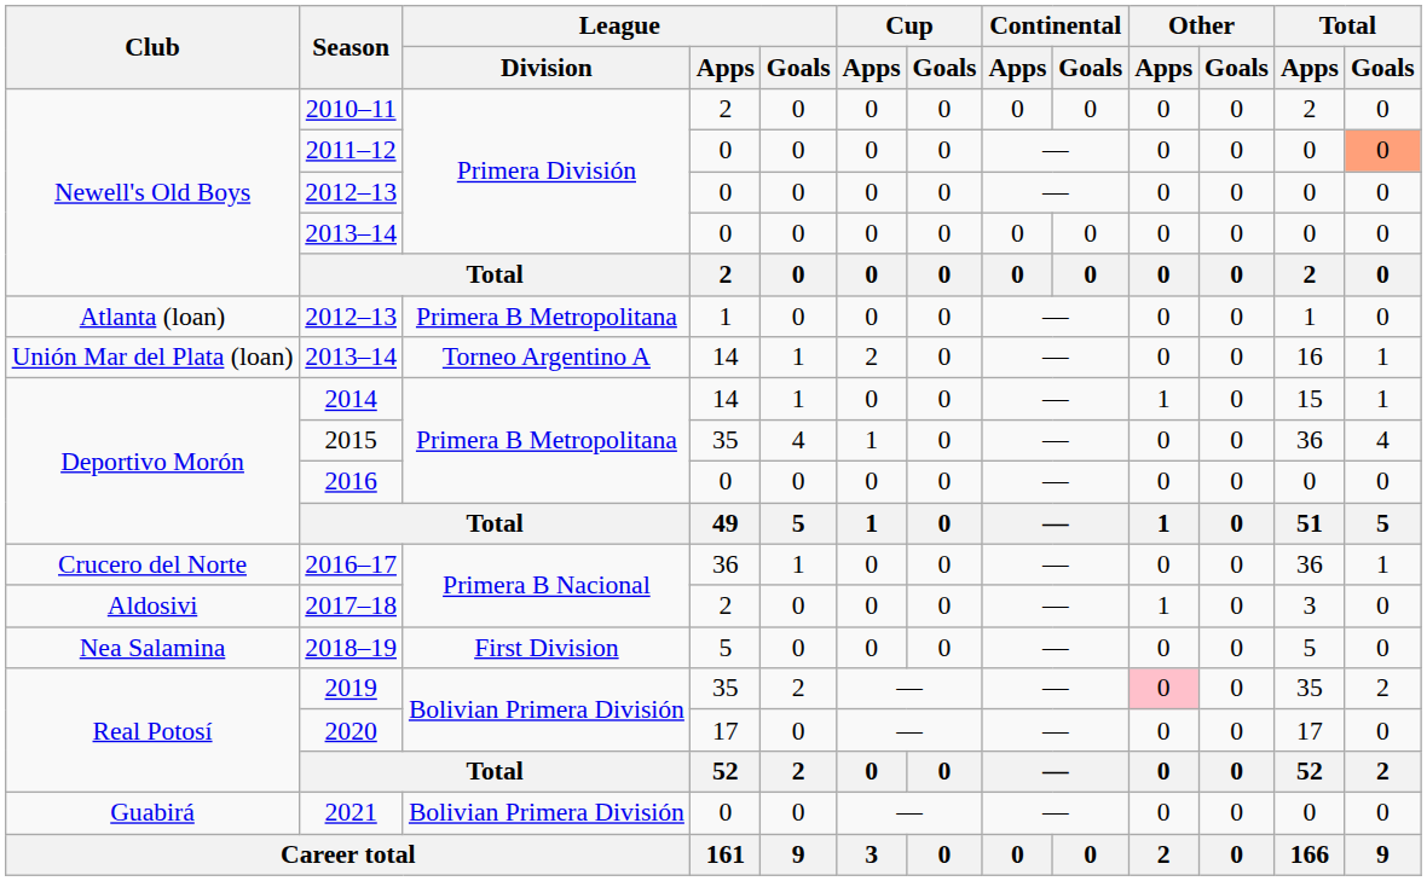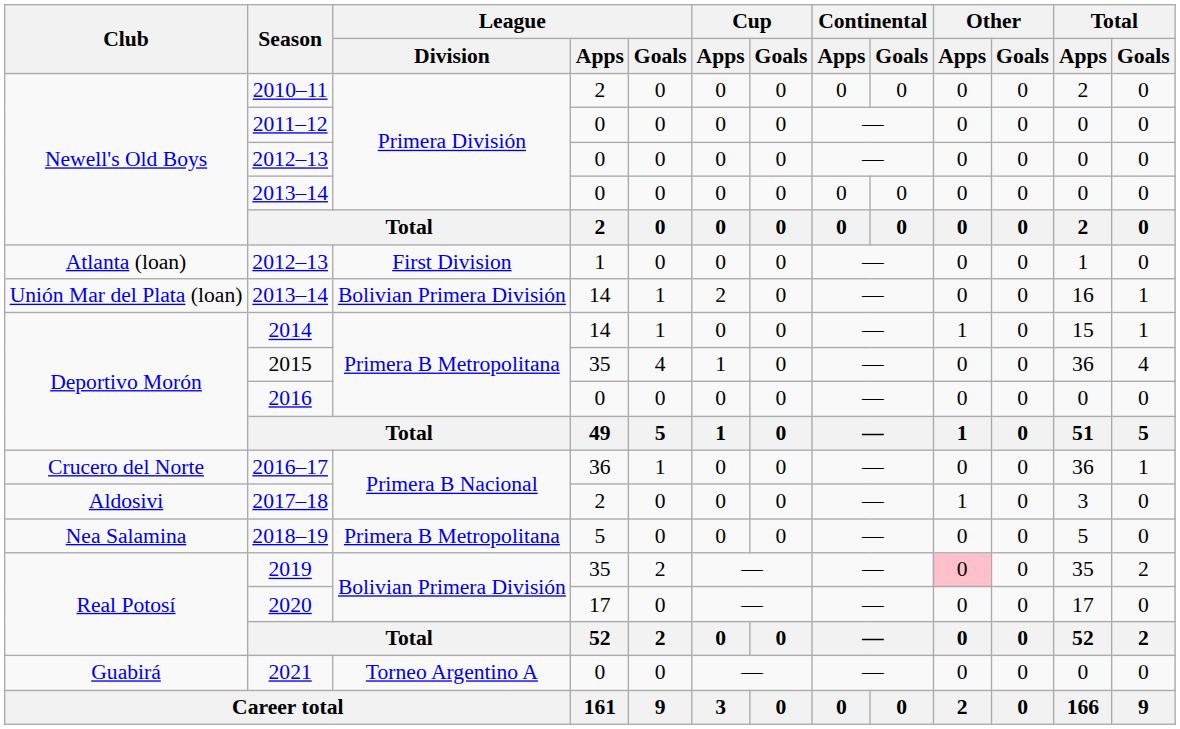2011–12 | Total / Goals: lightsalmon background -> no background
Atlanta (loan) / 2012–13 | League / Division: Primera B Metropolitana -> First Division
Unión Mar del Plata (loan) / 2013–14 | League / Division: Torneo Argentino A -> Bolivian Primera División
2018–19 | League / Division: First Division -> Primera B Metropolitana
2021 | League / Division: Bolivian Primera División -> Torneo Argentino A
